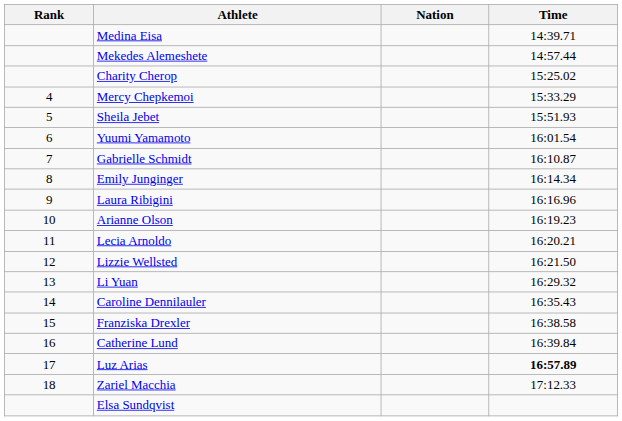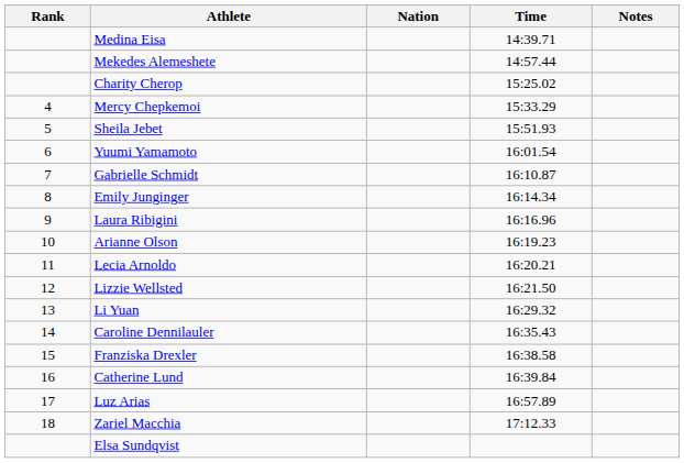+ column: Notes
Luz Arias | Time: bold -> normal
